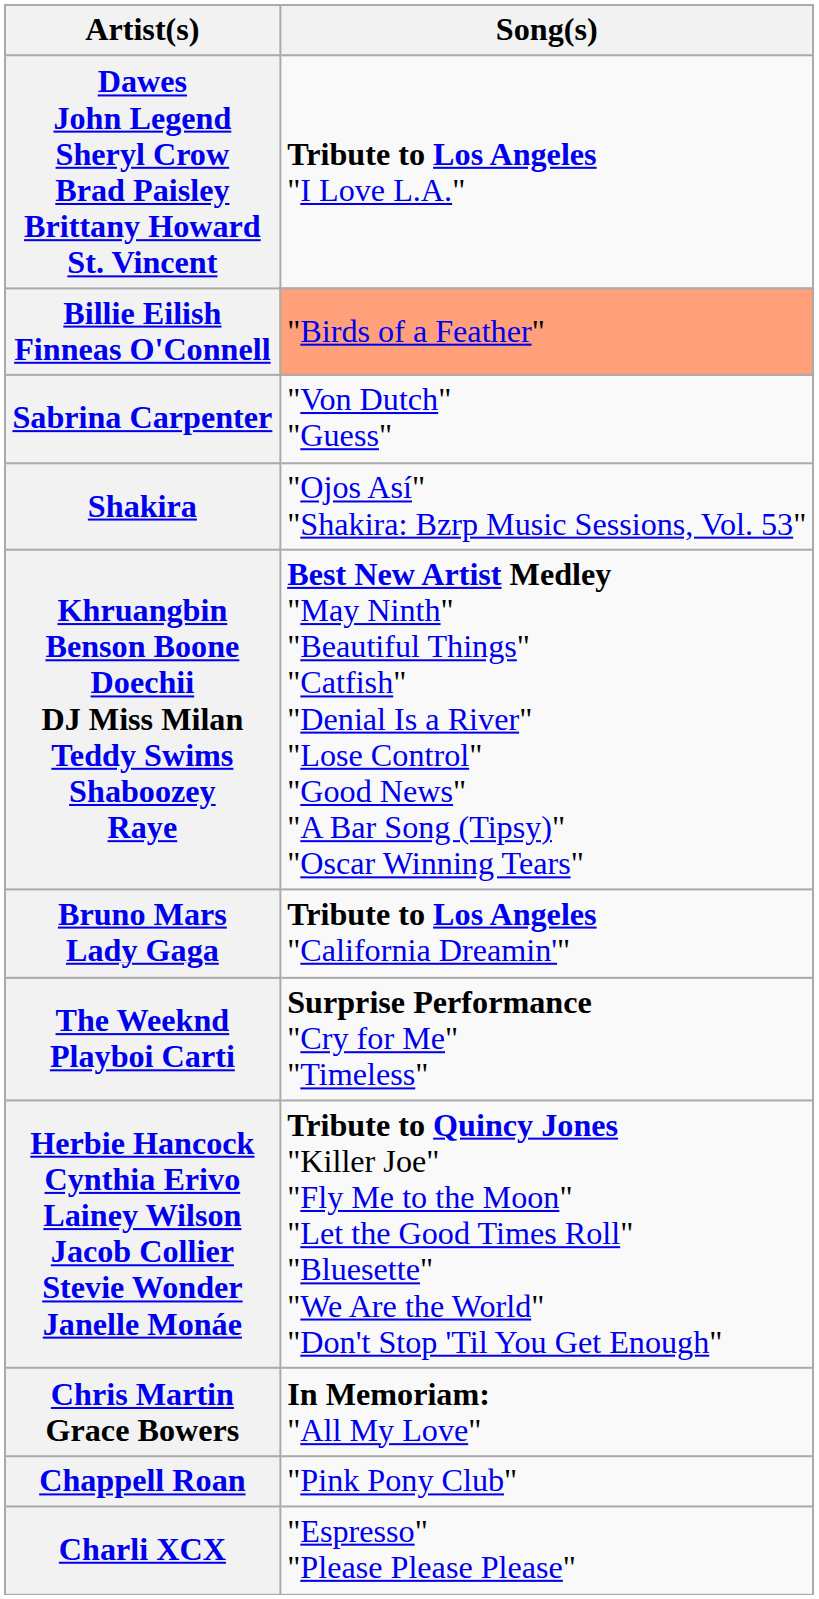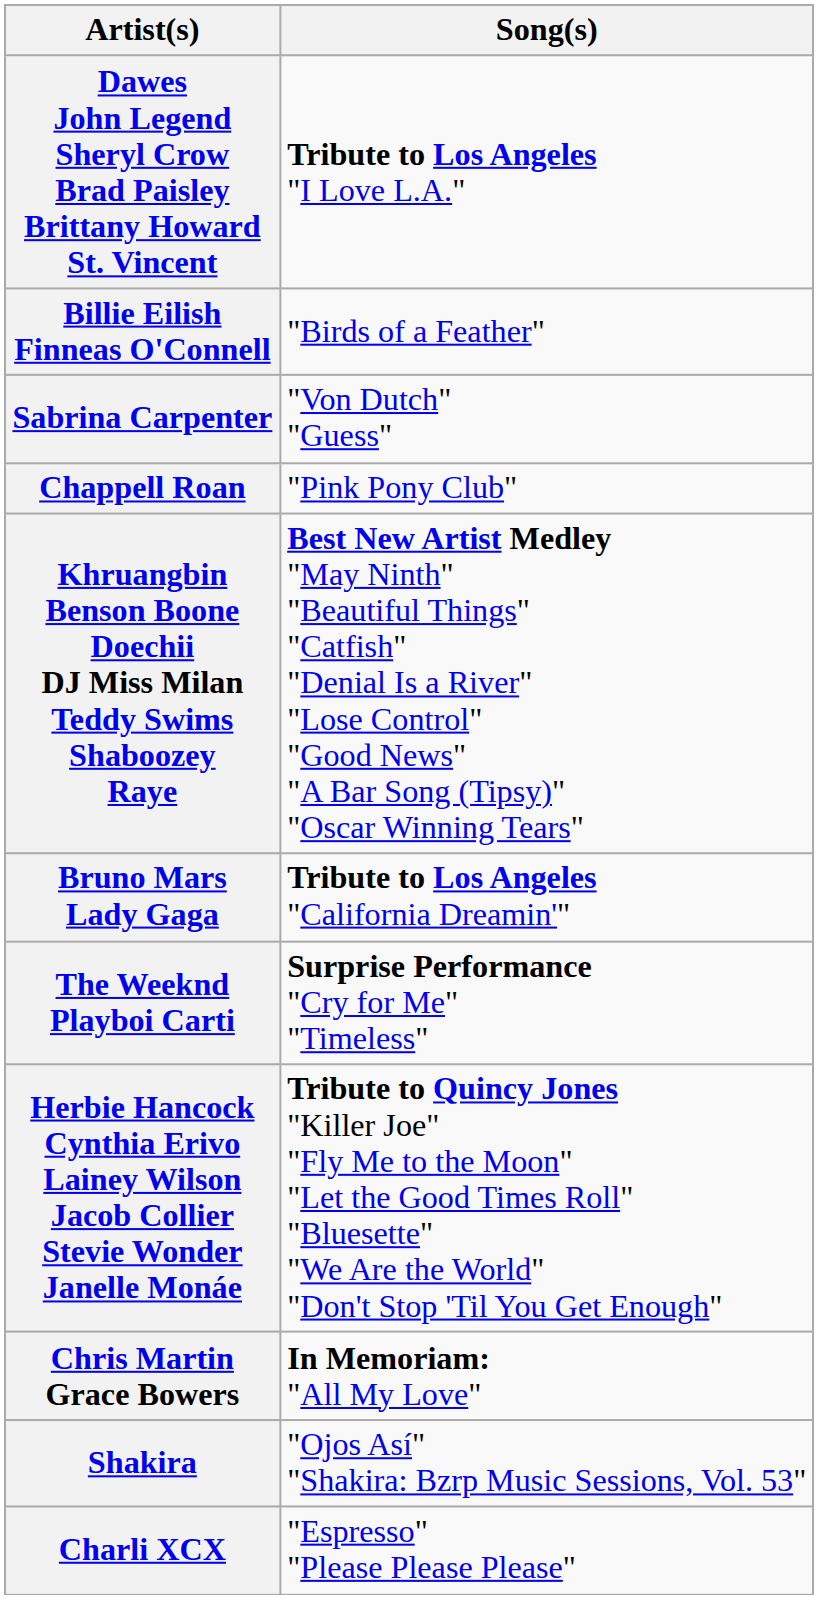Billie Eilish Finneas O'Connell | Song(s): lightsalmon background -> no background
rows swapped: Chappell Roan <-> Shakira
